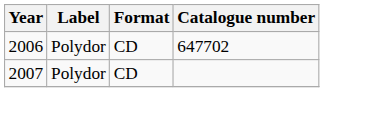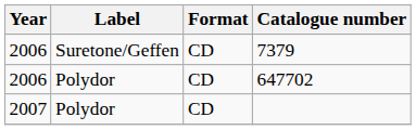+ row: 2006 | Suretone/Geffen | CD | 7379
